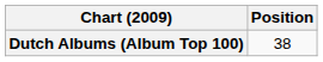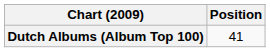Dutch Albums (Album Top 100) | Position: 38 -> 41
